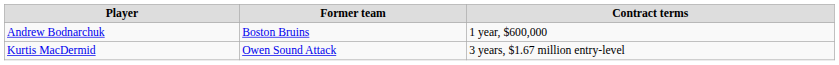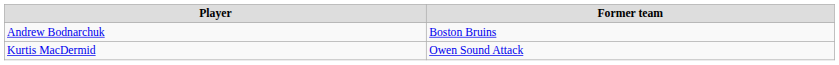- column: Contract terms | 1 year, $600,000 | 3 years, $1.67 million entry-level
